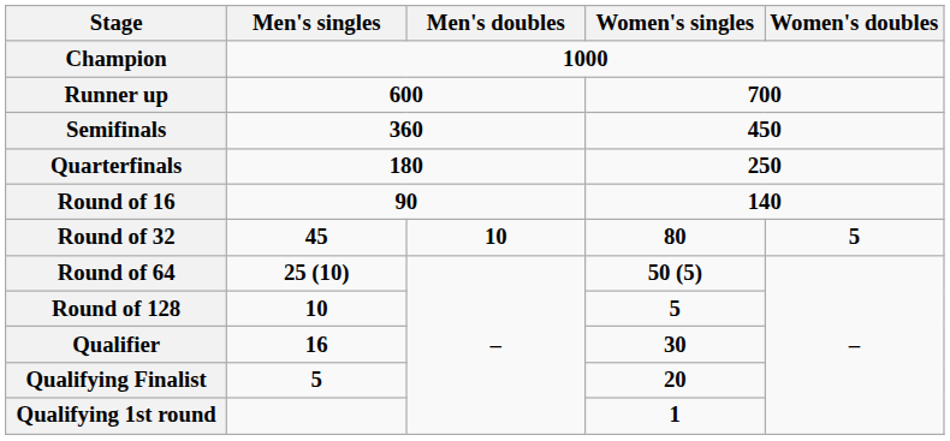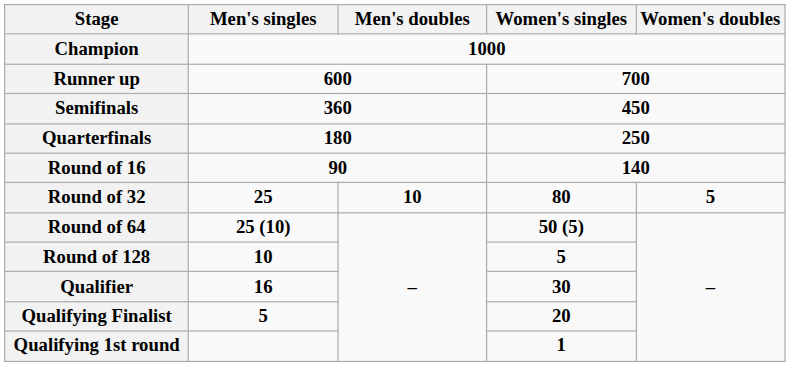Round of 32 | Men's singles: 45 -> 25
